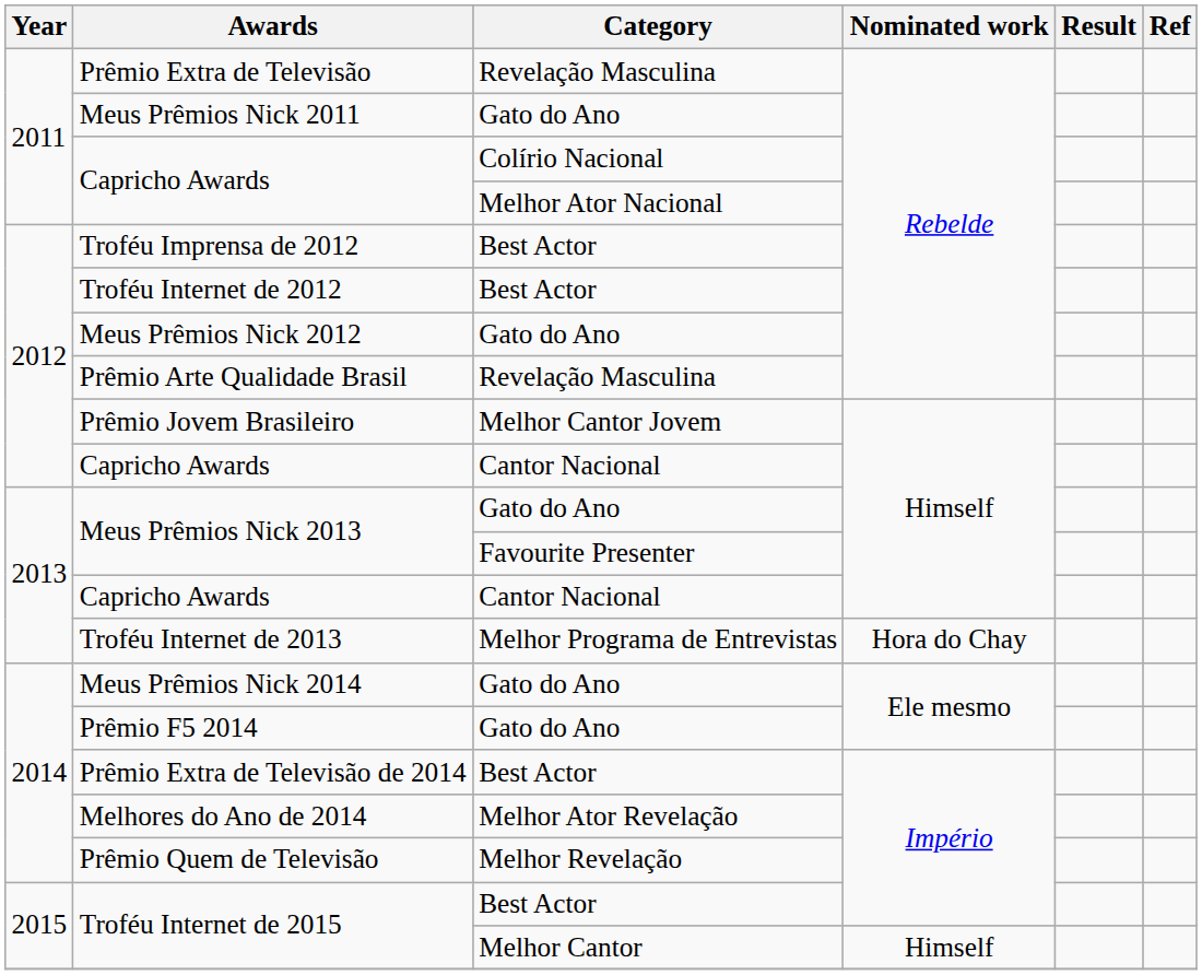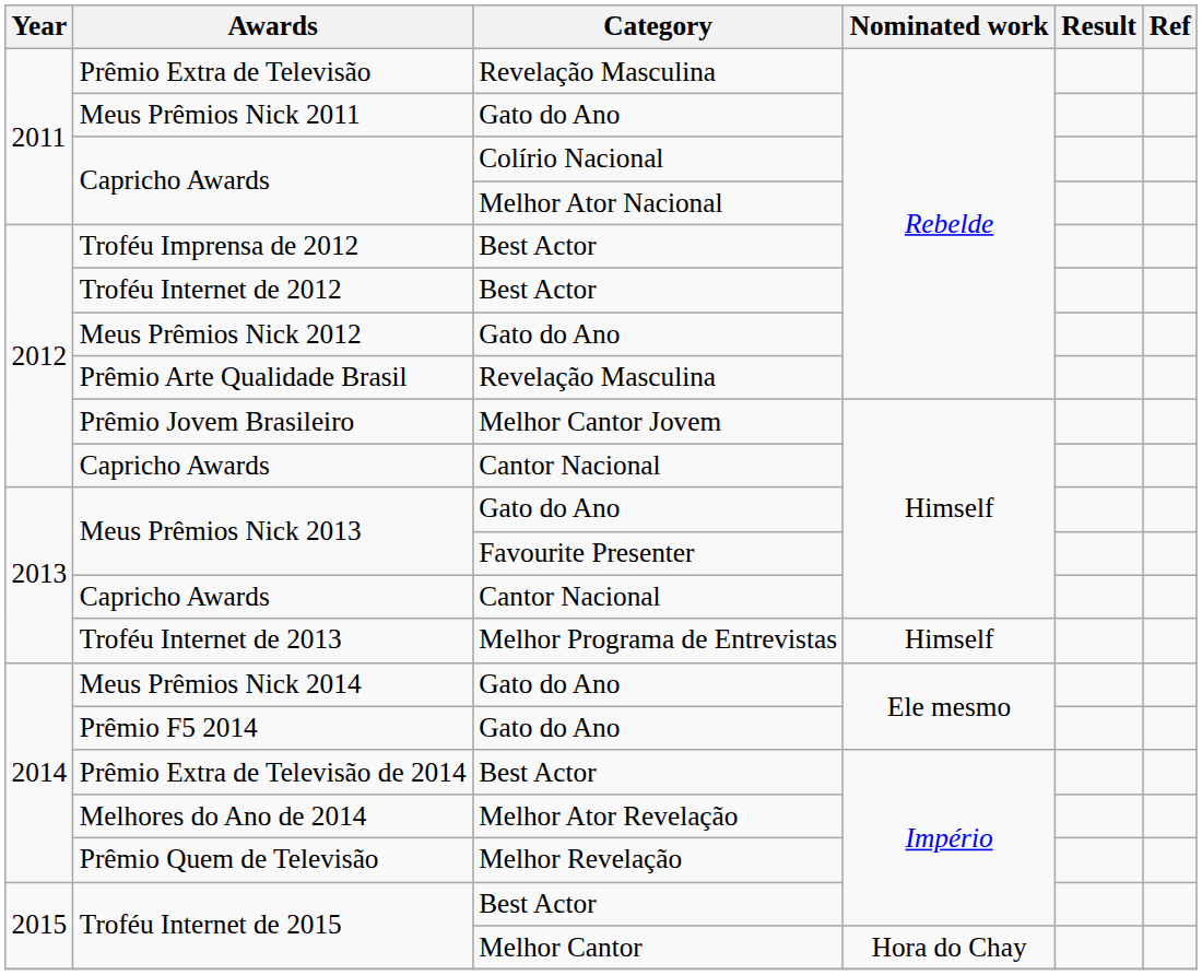Troféu Internet de 2013 | Nominated work: Hora do Chay -> Himself
Troféu Internet de 2015 / Melhor Cantor | Nominated work: Himself -> Hora do Chay
